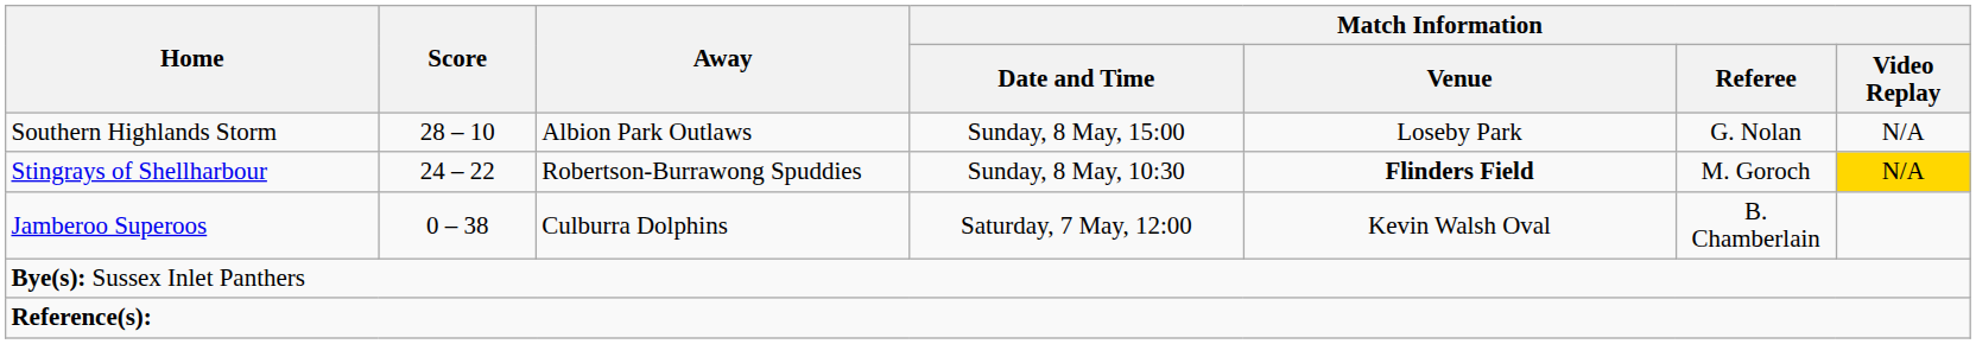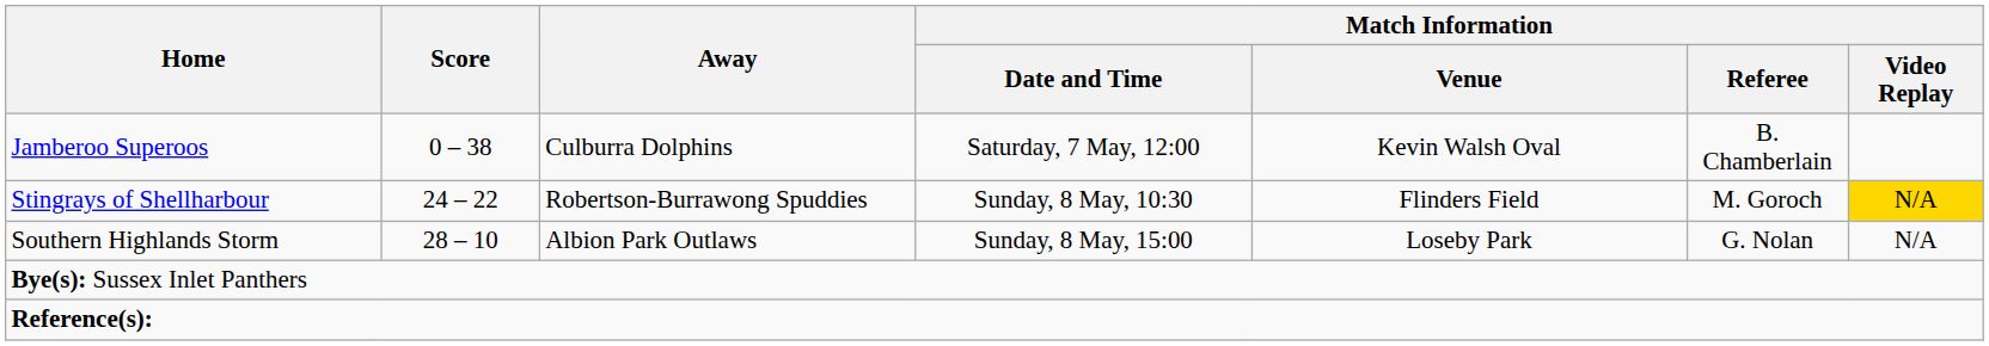rows swapped: Jamberoo Superoos <-> Southern Highlands Storm
Stingrays of Shellharbour | Match Information / Venue: bold -> normal
